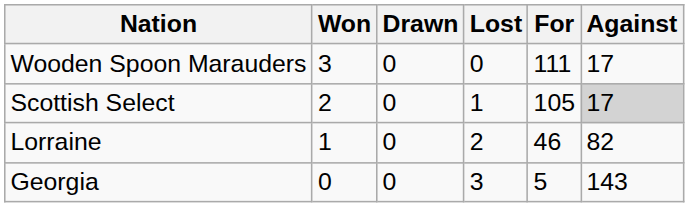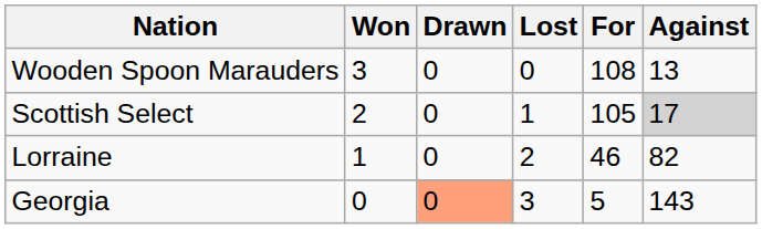Wooden Spoon Marauders | For: 111 -> 108
Wooden Spoon Marauders | Against: 17 -> 13
Georgia | Drawn: no background -> lightsalmon background
